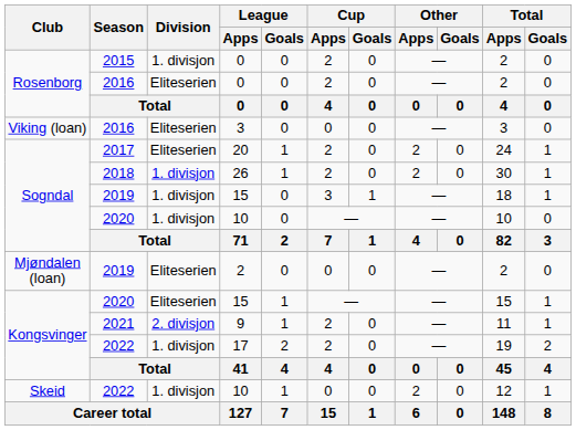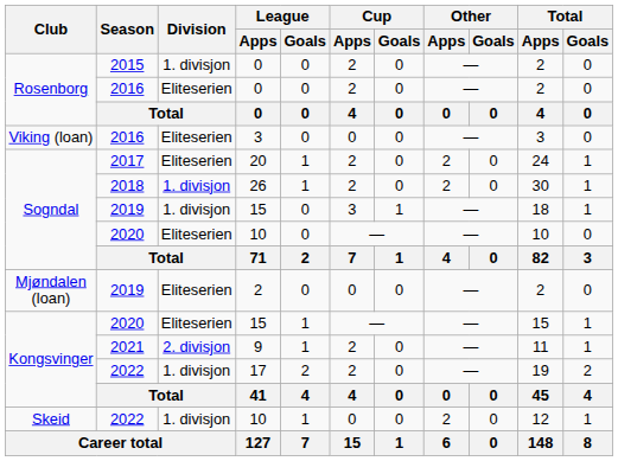2020 / 10 | Division: 1. divisjon -> Eliteserien
